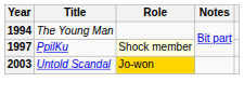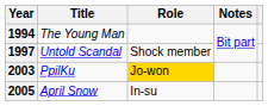1997 | Title: PpilKu -> Untold Scandal
1997 | Role: lightyellow background -> no background
2003 | Title: Untold Scandal -> PpilKu
+ row: 2005 | April Snow | In-su
